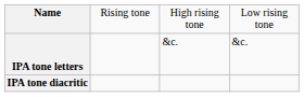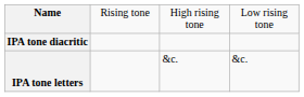rows swapped: IPA tone diacritic <-> IPA tone letters
